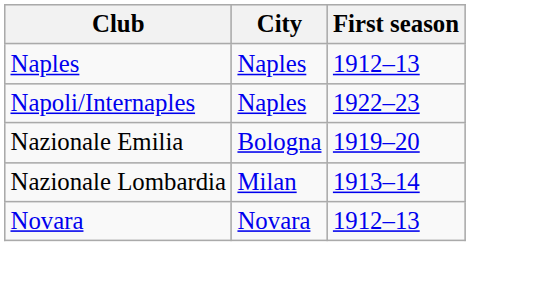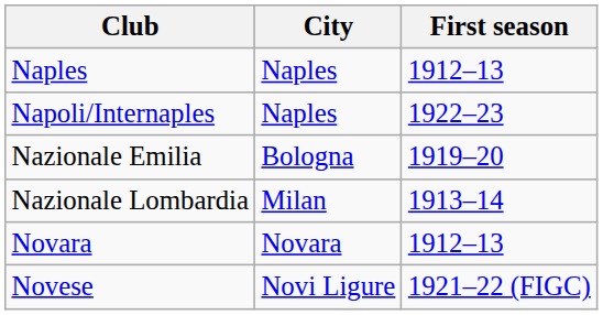+ row: Novese | Novi Ligure | 1921–22 (FIGC)
